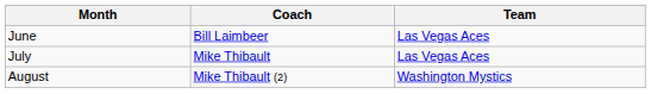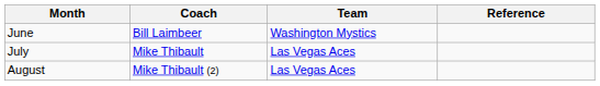+ column: Reference
June | Team: Las Vegas Aces -> Washington Mystics
August | Team: Washington Mystics -> Las Vegas Aces
